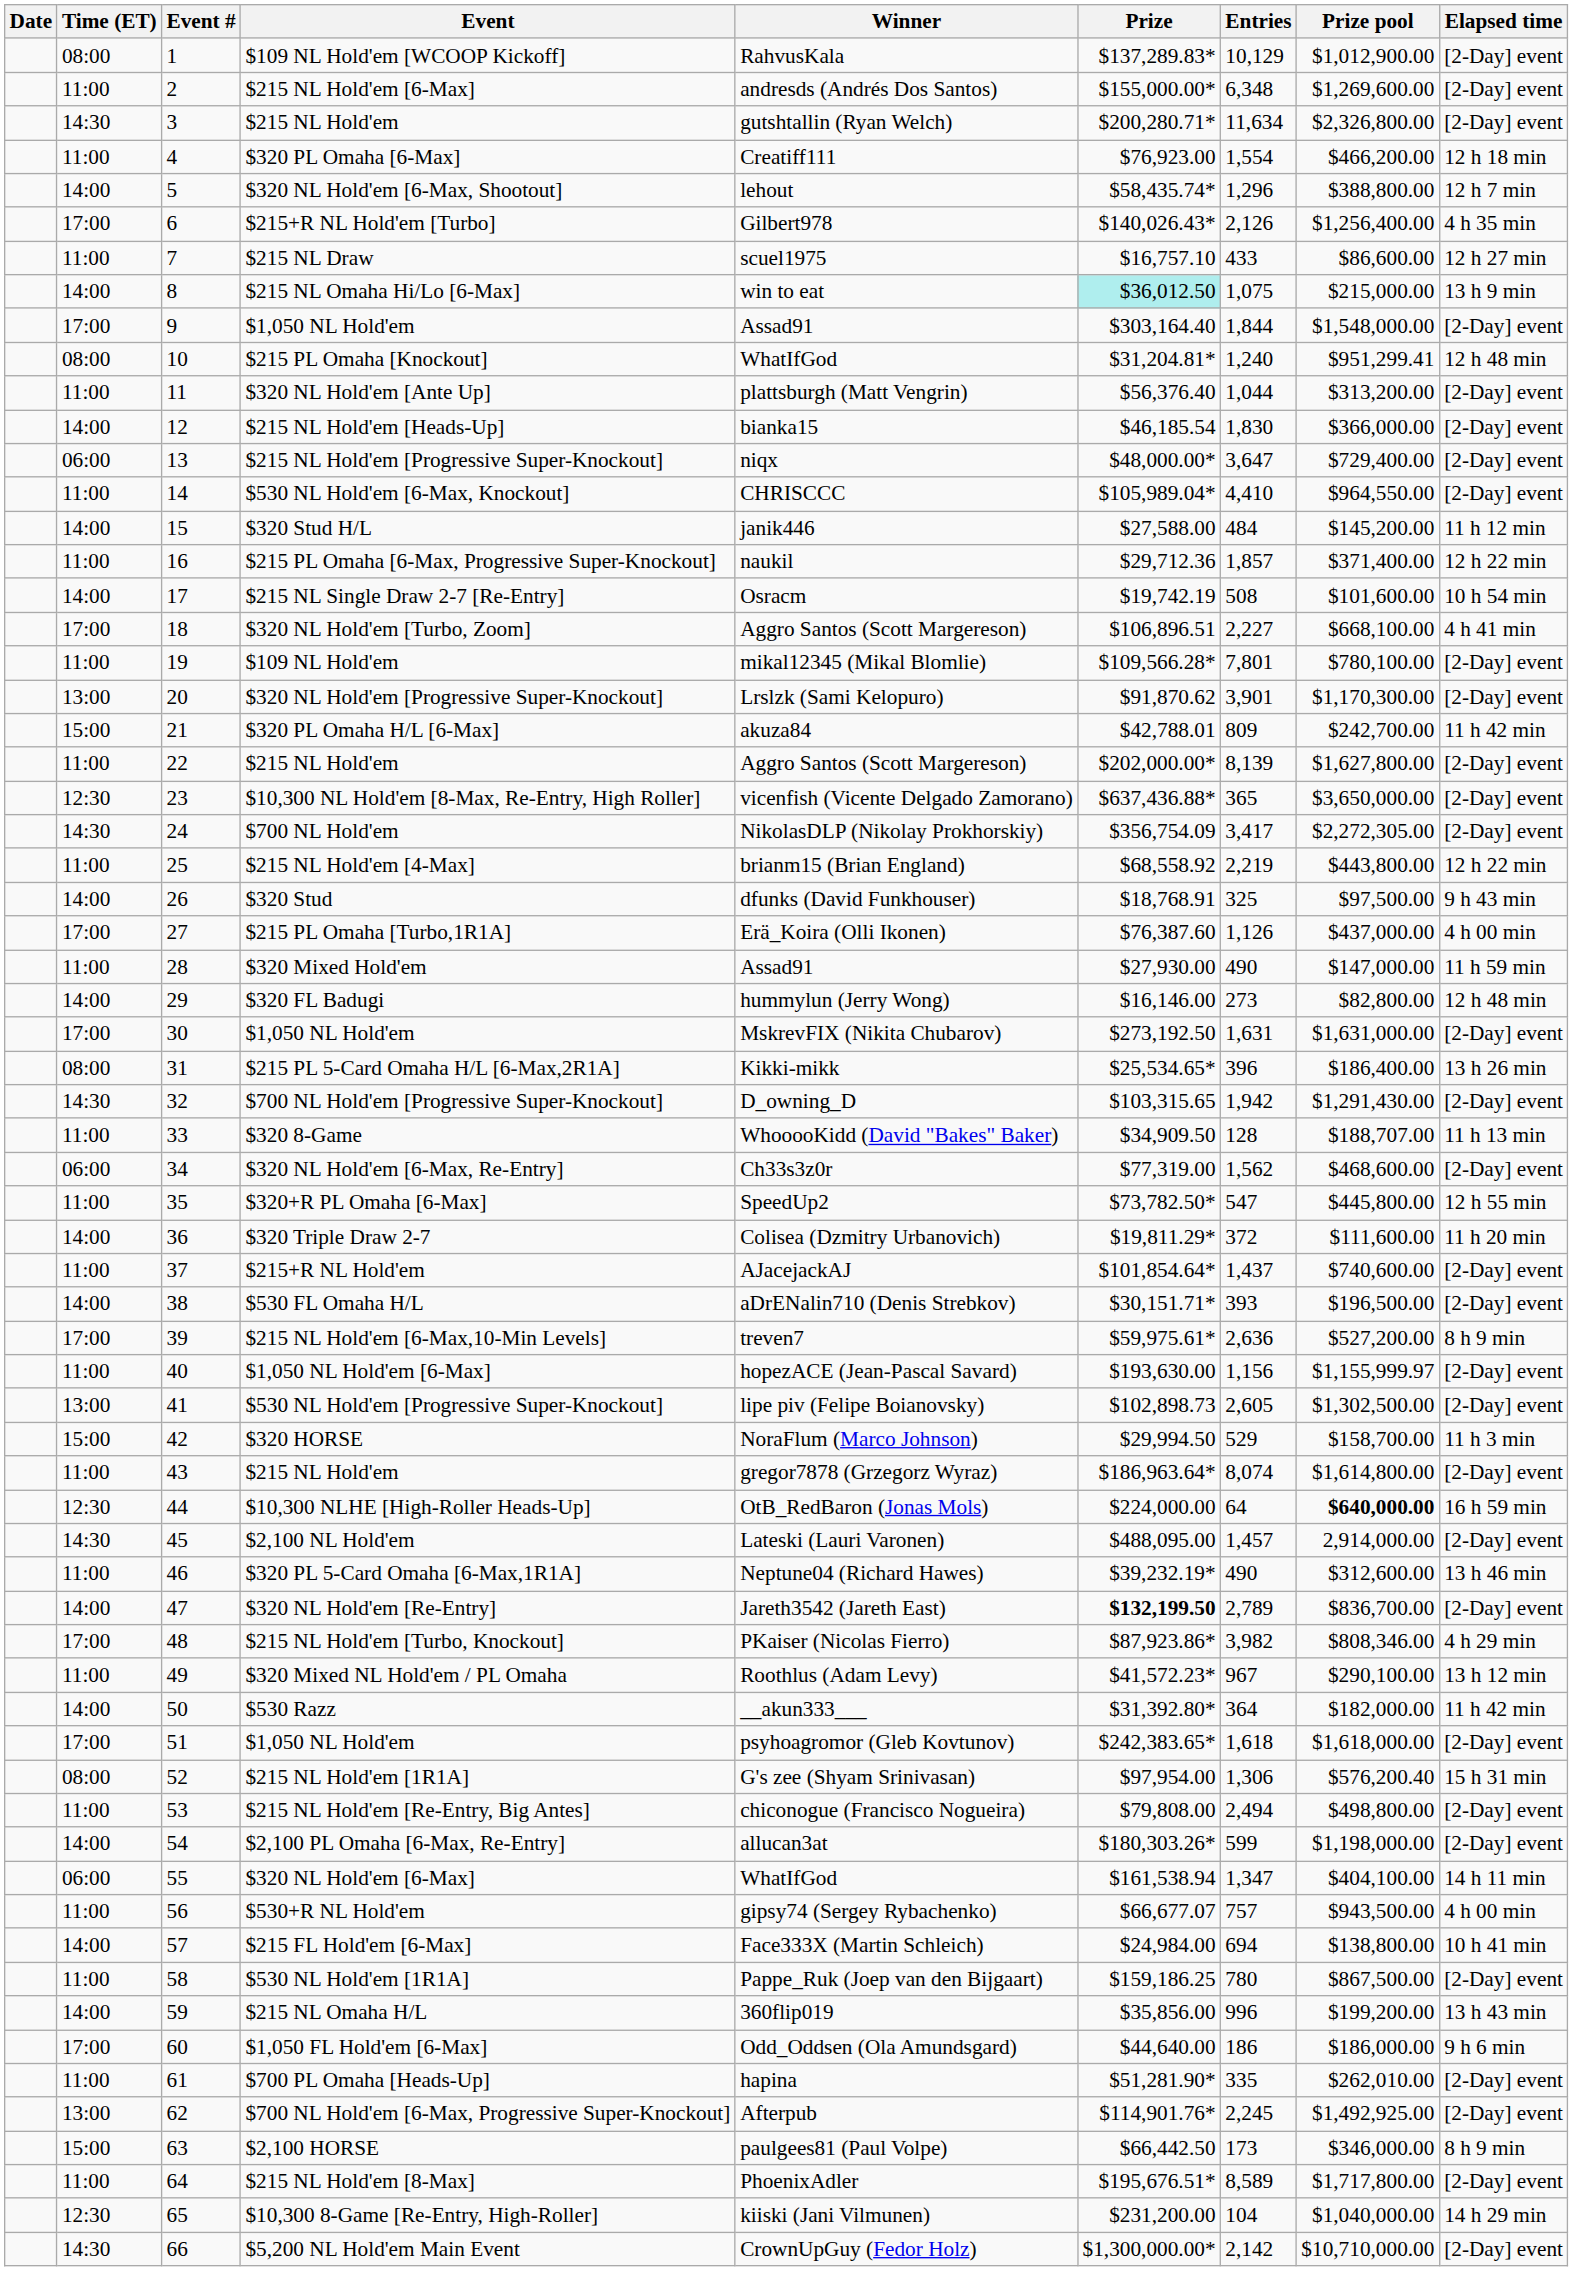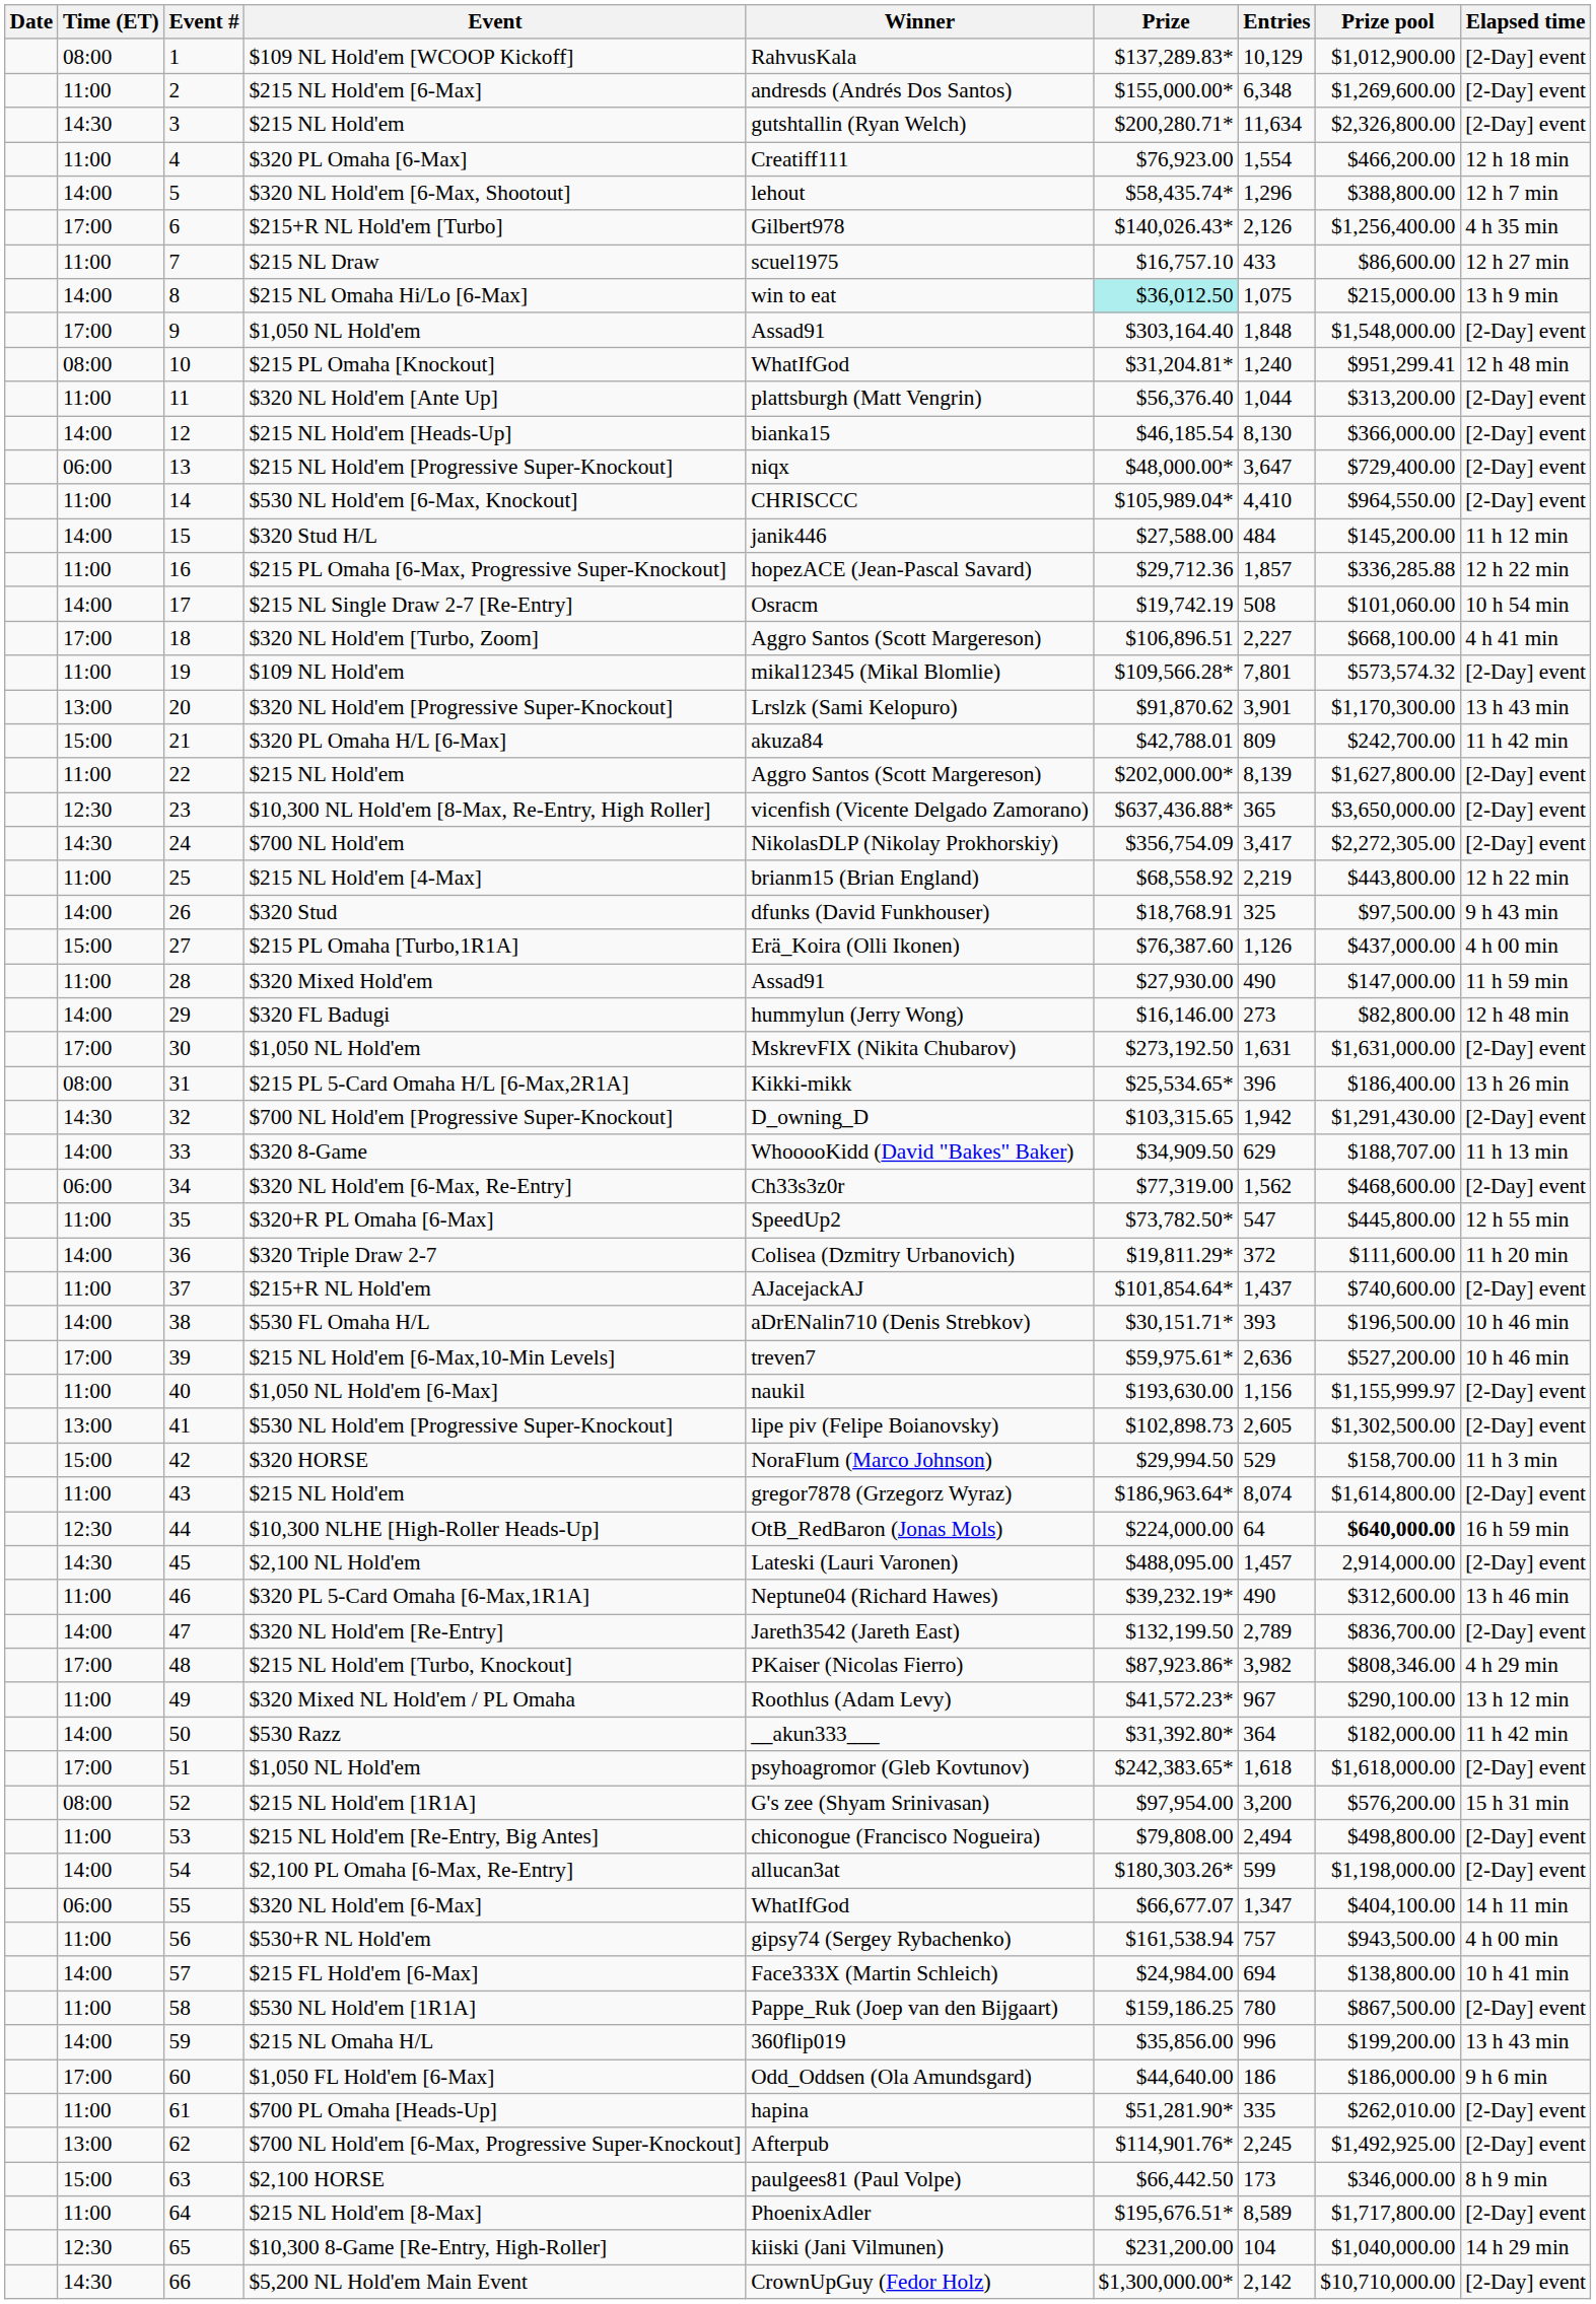9 / $1,050 NL Hold'em | Entries: 1,844 -> 1,848
$215 NL Hold'em [Heads-Up] | Entries: 1,830 -> 8,130
$215 PL Omaha [6-Max, Progressive Super-Knockout] | Winner: naukil -> hopezACE (Jean-Pascal Savard)
$215 PL Omaha [6-Max, Progressive Super-Knockout] | Prize pool: $371,400.00 -> $336,285.88
$215 NL Single Draw 2-7 [Re-Entry] | Prize pool: $101,600.00 -> $101,060.00
$109 NL Hold'em | Prize pool: $780,100.00 -> $573,574.32
$320 NL Hold'em [Progressive Super-Knockout] | Elapsed time: [2-Day] event -> 13 h 43 min
$215 PL Omaha [Turbo,1R1A] | Time (ET): 17:00 -> 15:00
$320 8-Game | Time (ET): 11:00 -> 14:00
$320 8-Game | Entries: 128 -> 629
$530 FL Omaha H/L | Elapsed time: [2-Day] event -> 10 h 46 min
$215 NL Hold'em [6-Max,10-Min Levels] | Elapsed time: 8 h 9 min -> 10 h 46 min
$1,050 NL Hold'em [6-Max] | Winner: hopezACE (Jean-Pascal Savard) -> naukil
$320 NL Hold'em [Re-Entry] | Prize: bold -> normal
$215 NL Hold'em [1R1A] | Entries: 1,306 -> 3,200
$215 NL Hold'em [1R1A] | Prize pool: $576,200.40 -> $576,200.00
$320 NL Hold'em [6-Max] | Prize: $161,538.94 -> $66,677.07
$530+R NL Hold'em | Prize: $66,677.07 -> $161,538.94
